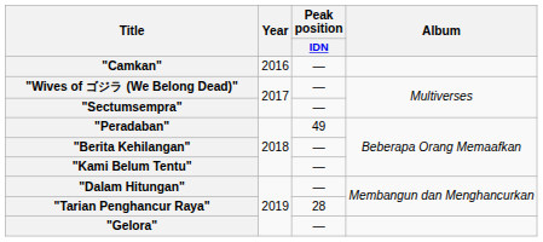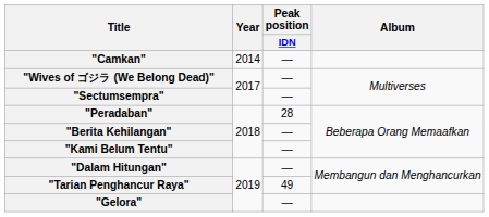"Camkan" | Year: 2016 -> 2014
"Peradaban" | Peak position / IDN: 49 -> 28
"Tarian Penghancur Raya" | Peak position / IDN: 28 -> 49
